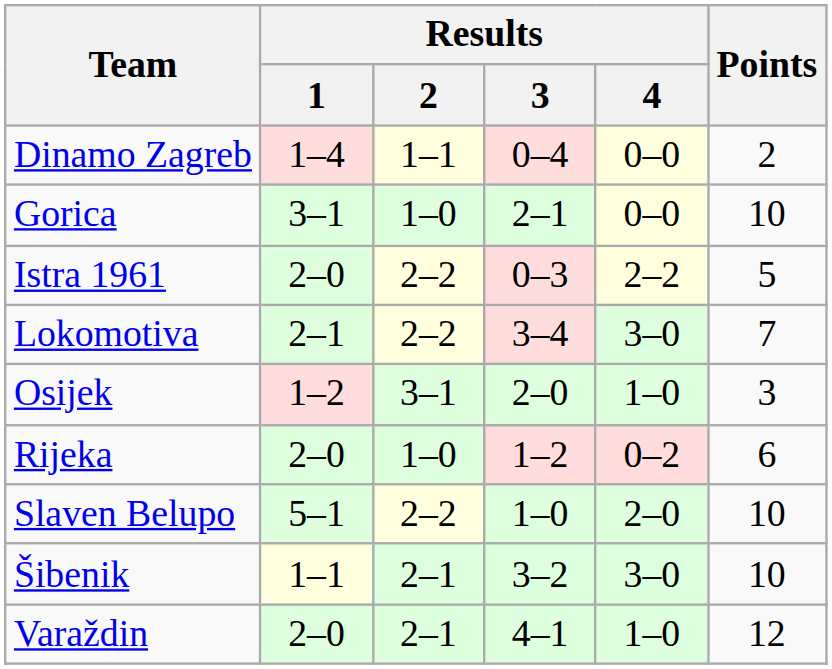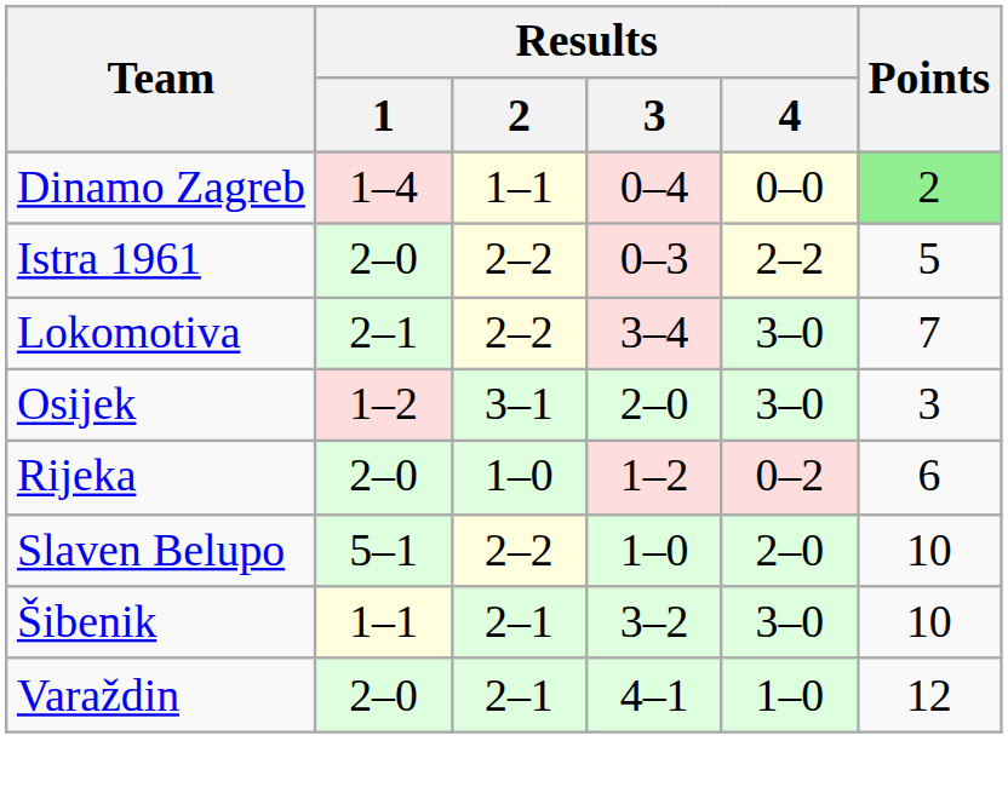Dinamo Zagreb | Points: no background -> lightgreen background
- row: Gorica | 3–1 | 1–0 | 2–1 | 0–0 | 10
Osijek | Results / 4: 1–0 -> 3–0
